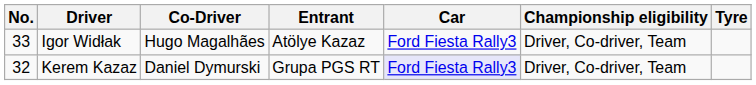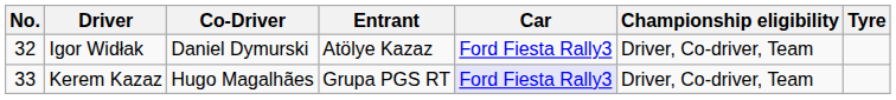Igor Widłak | No.: 33 -> 32
Igor Widłak | Co-Driver: Hugo Magalhães -> Daniel Dymurski
Kerem Kazaz | No.: 32 -> 33
Kerem Kazaz | Co-Driver: Daniel Dymurski -> Hugo Magalhães
